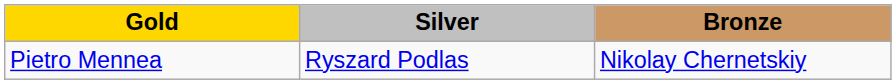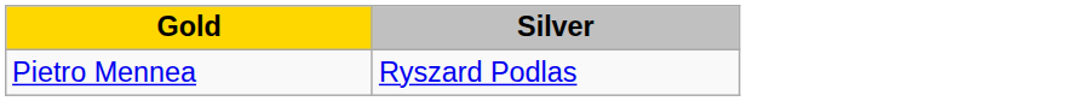- column: Bronze | Nikolay Chernetskiy
